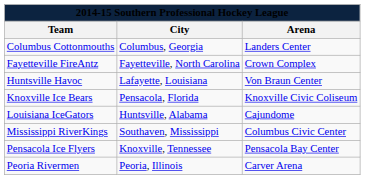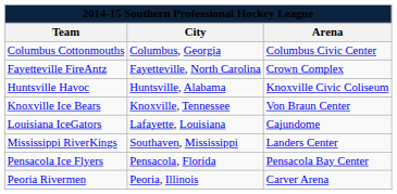Columbus Cottonmouths | Arena: Landers Center -> Columbus Civic Center
Huntsville Havoc | City: Lafayette, Louisiana -> Huntsville, Alabama
Huntsville Havoc | Arena: Von Braun Center -> Knoxville Civic Coliseum
Knoxville Ice Bears | City: Pensacola, Florida -> Knoxville, Tennessee
Knoxville Ice Bears | Arena: Knoxville Civic Coliseum -> Von Braun Center
Louisiana IceGators | City: Huntsville, Alabama -> Lafayette, Louisiana
Mississippi RiverKings | Arena: Columbus Civic Center -> Landers Center
Pensacola Ice Flyers | City: Knoxville, Tennessee -> Pensacola, Florida
